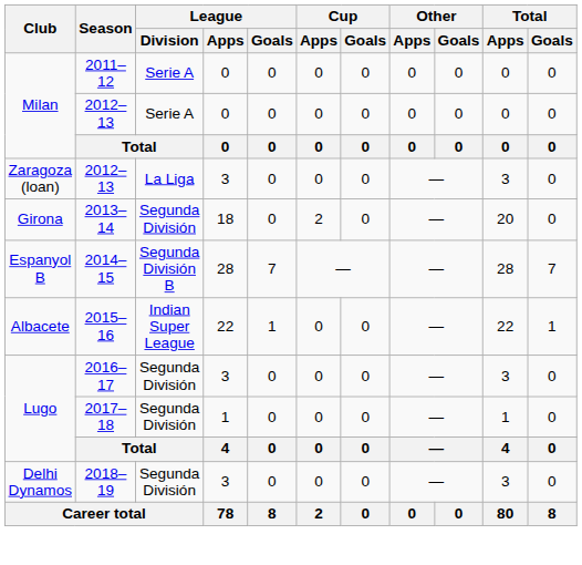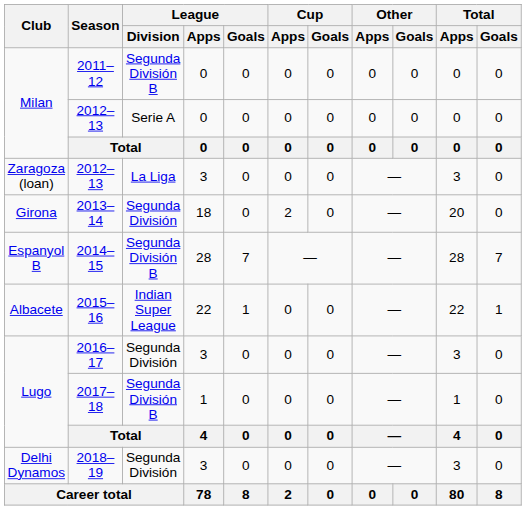2011–12 | League / Division: Serie A -> Segunda División B
2017–18 | League / Division: Segunda División -> Segunda División B
